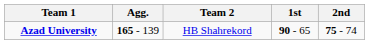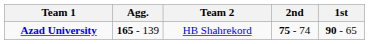columns swapped: 1st <-> 2nd
